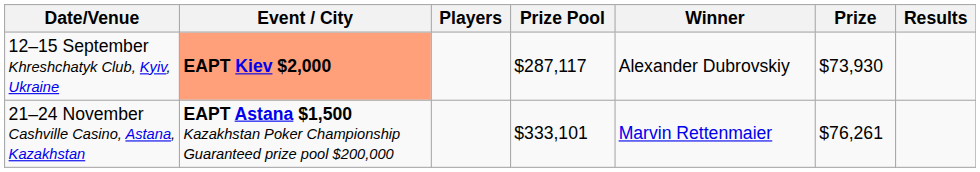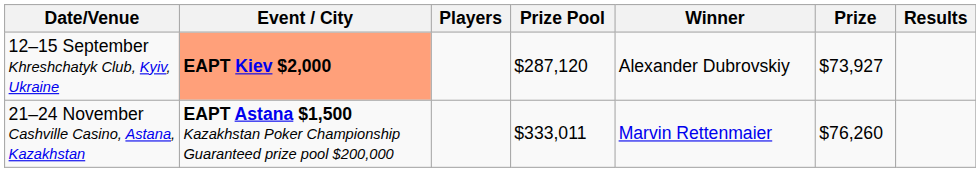12–15 September Khreshchatyk Club, Kyiv, Ukraine | Prize Pool: $287,117 -> $287,120
12–15 September Khreshchatyk Club, Kyiv, Ukraine | Prize: $73,930 -> $73,927
21–24 November Cashville Casino, Astana, Kazakhstan | Prize Pool: $333,101 -> $333,011
21–24 November Cashville Casino, Astana, Kazakhstan | Prize: $76,261 -> $76,260
